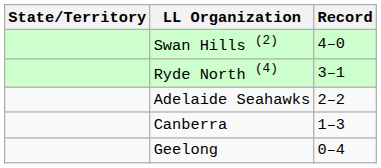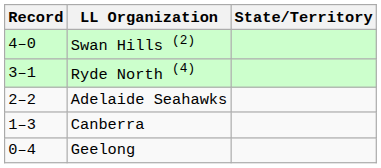columns swapped: State/Territory <-> Record
